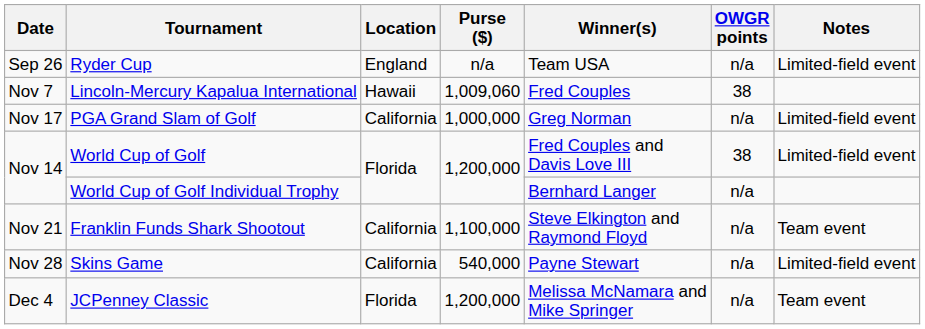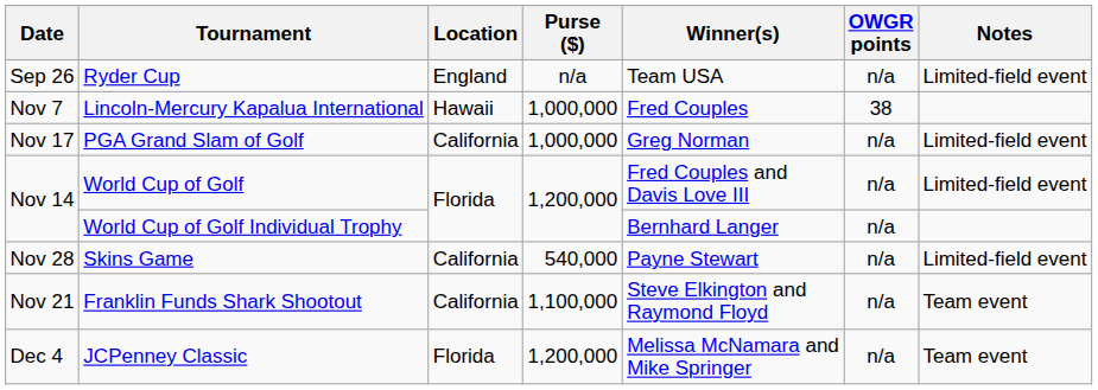Lincoln-Mercury Kapalua International | Purse ($): 1,009,060 -> 1,000,000
World Cup of Golf | OWGR points: 38 -> n/a
rows swapped: Franklin Funds Shark Shootout <-> Skins Game
